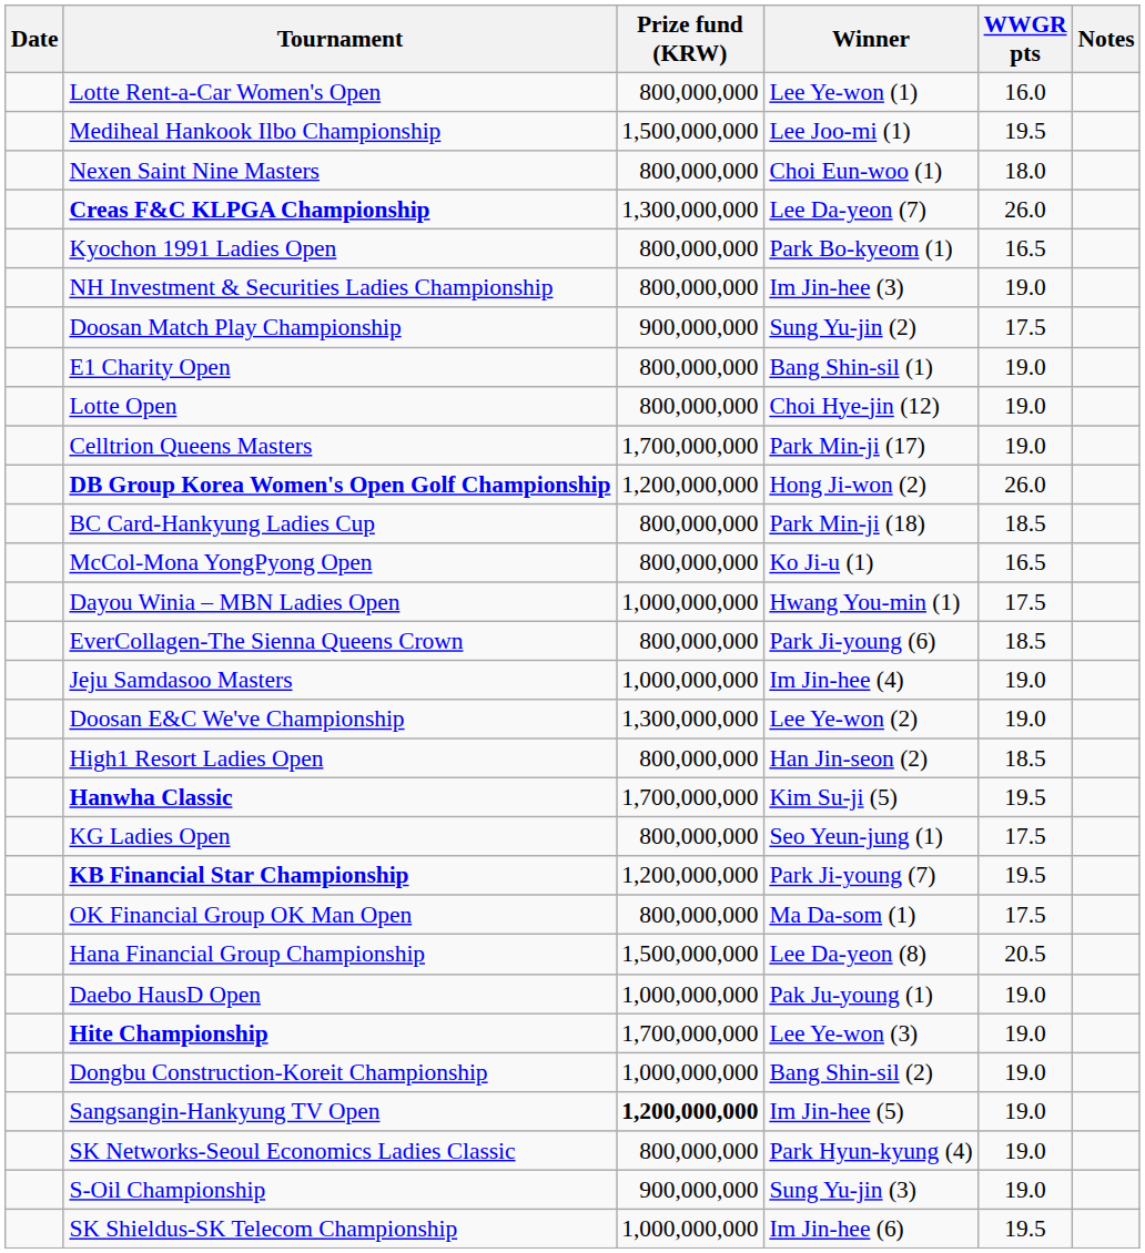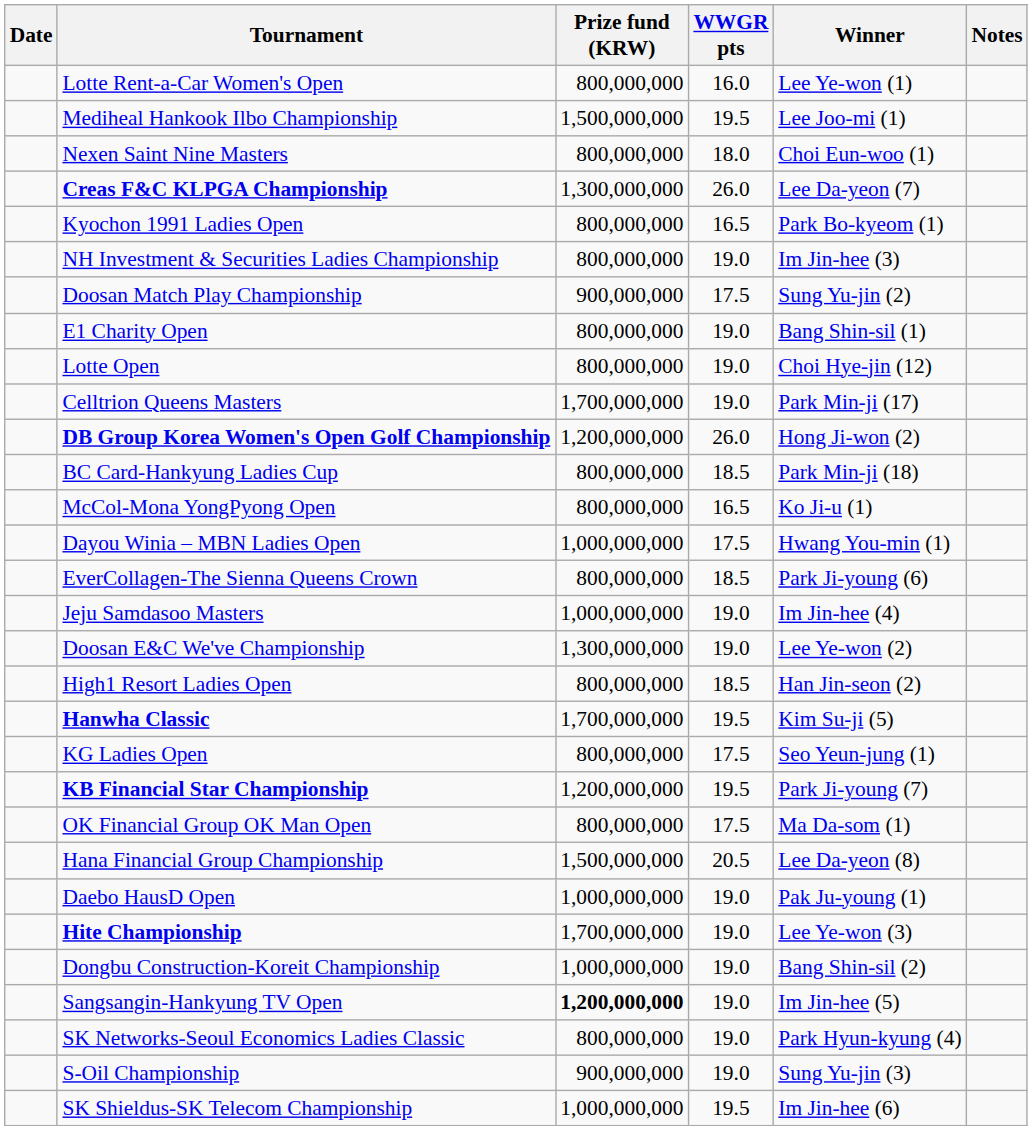columns swapped: Winner <-> WWGR pts
